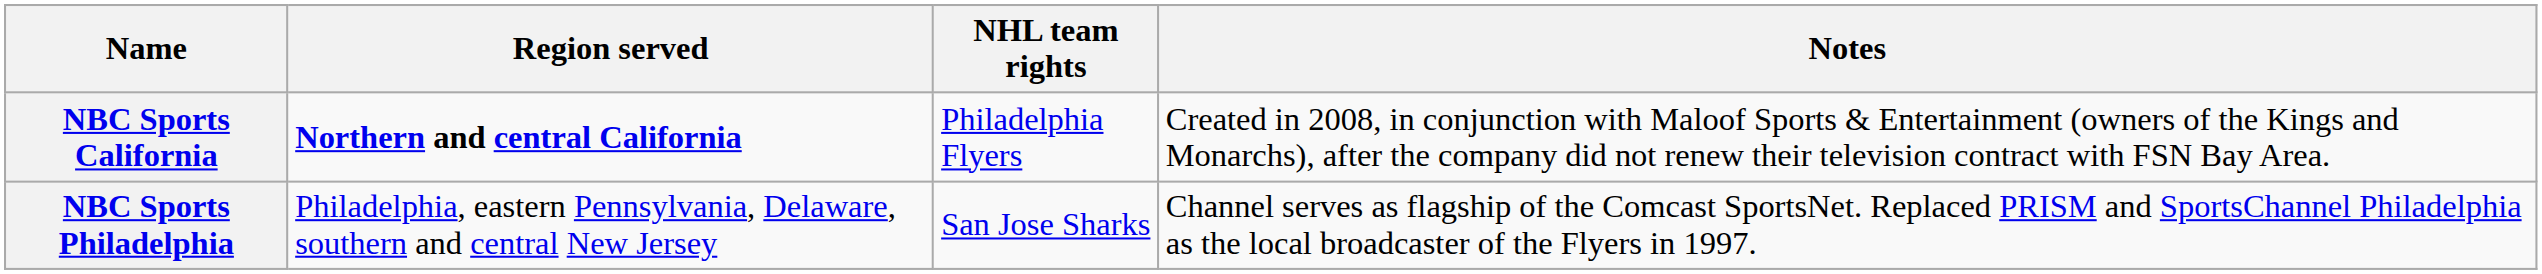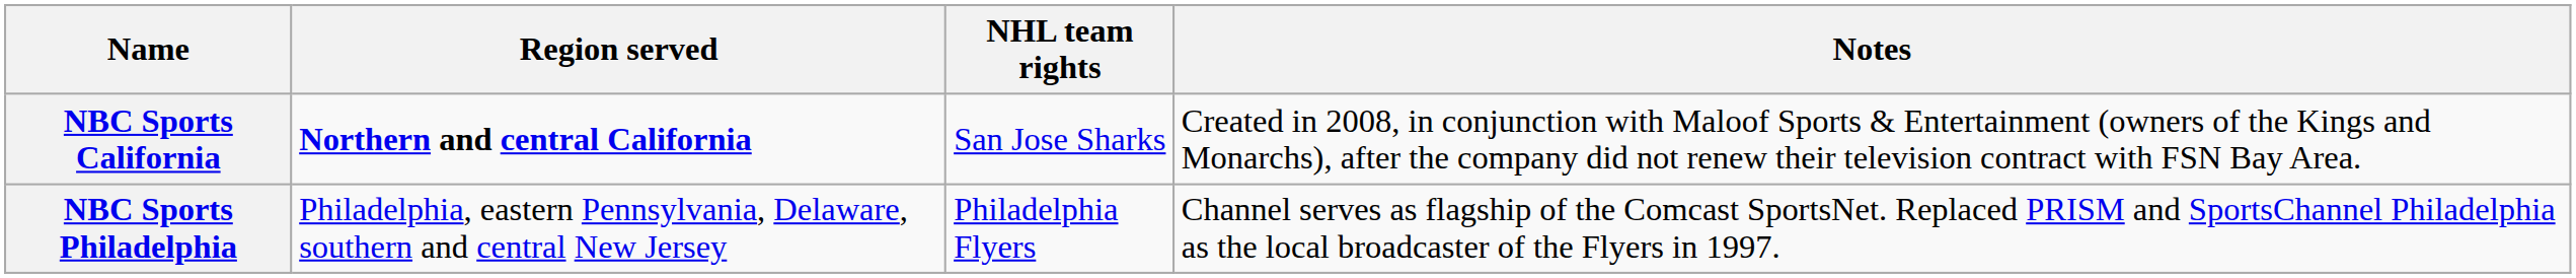NBC Sports California | NHL team rights: Philadelphia Flyers -> San Jose Sharks
NBC Sports Philadelphia | NHL team rights: San Jose Sharks -> Philadelphia Flyers
